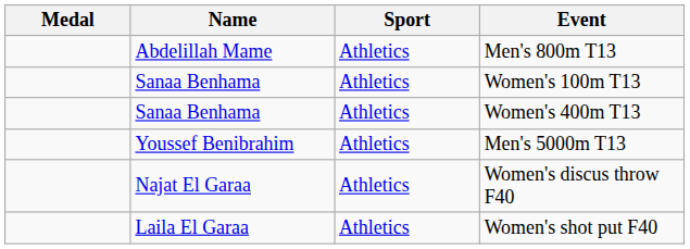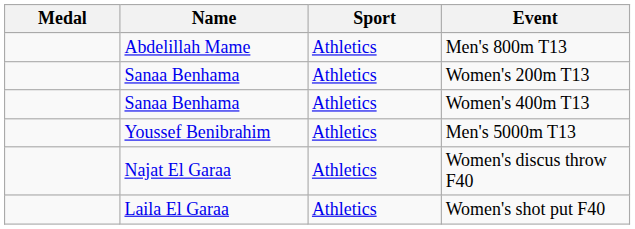- row: Sanaa Benhama | Athletics | Women's 100m T13
+ row: Sanaa Benhama | Athletics | Women's 200m T13
